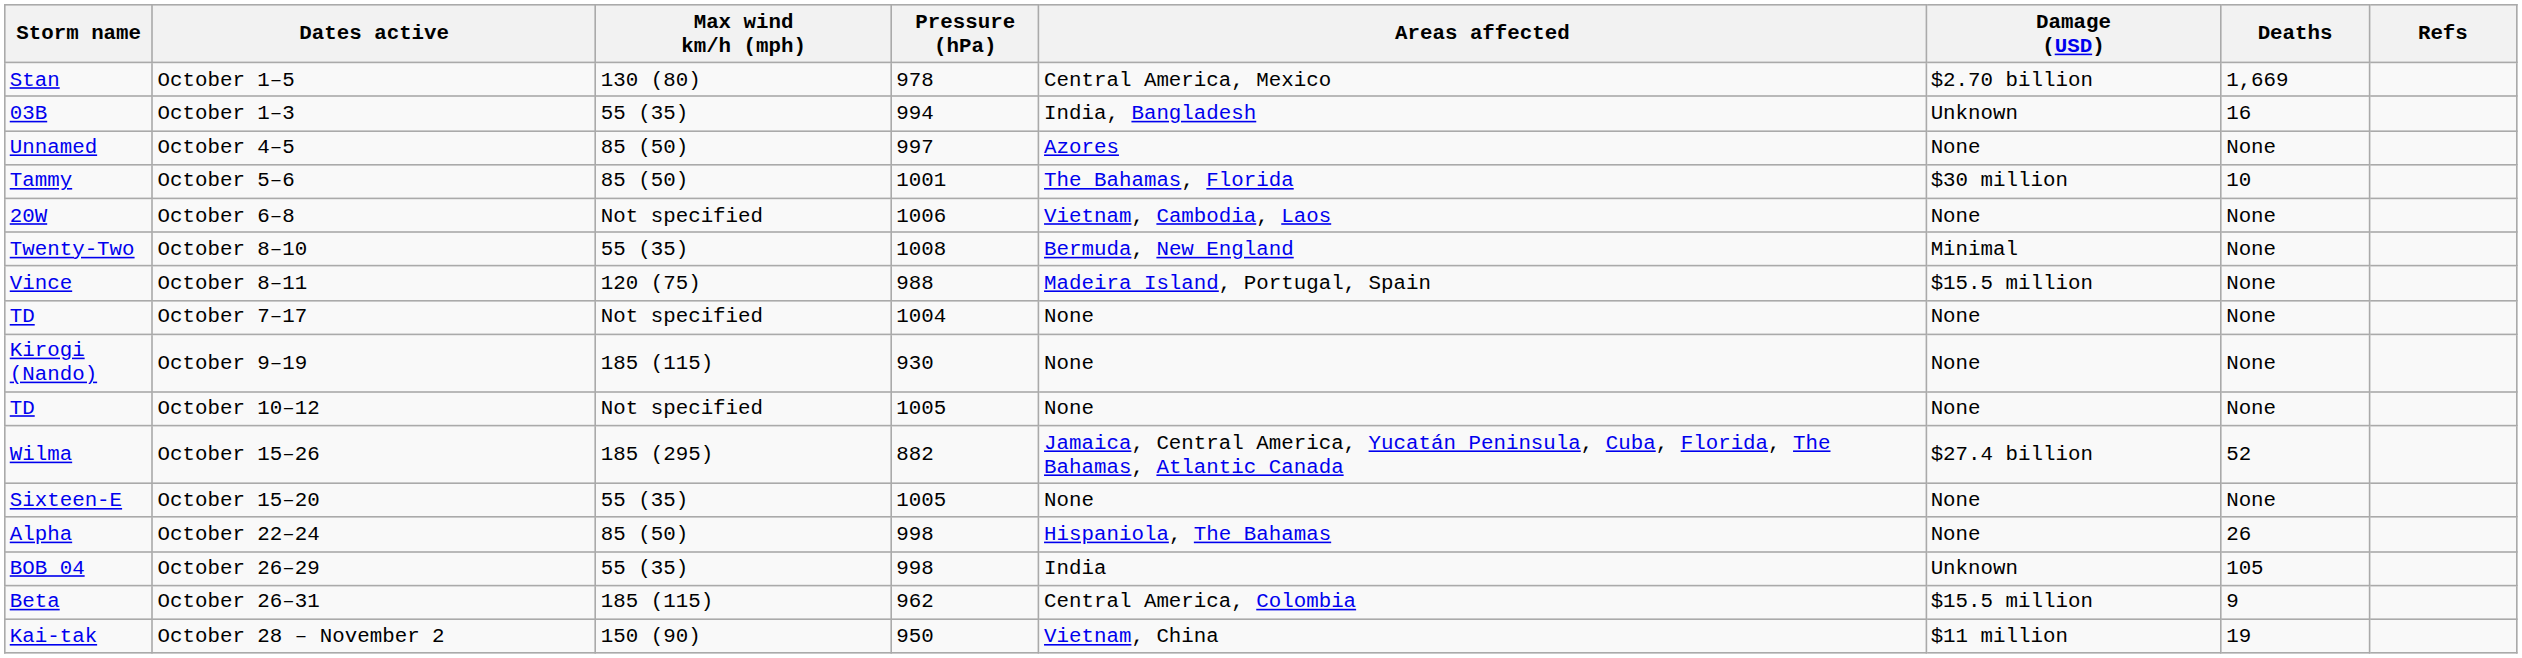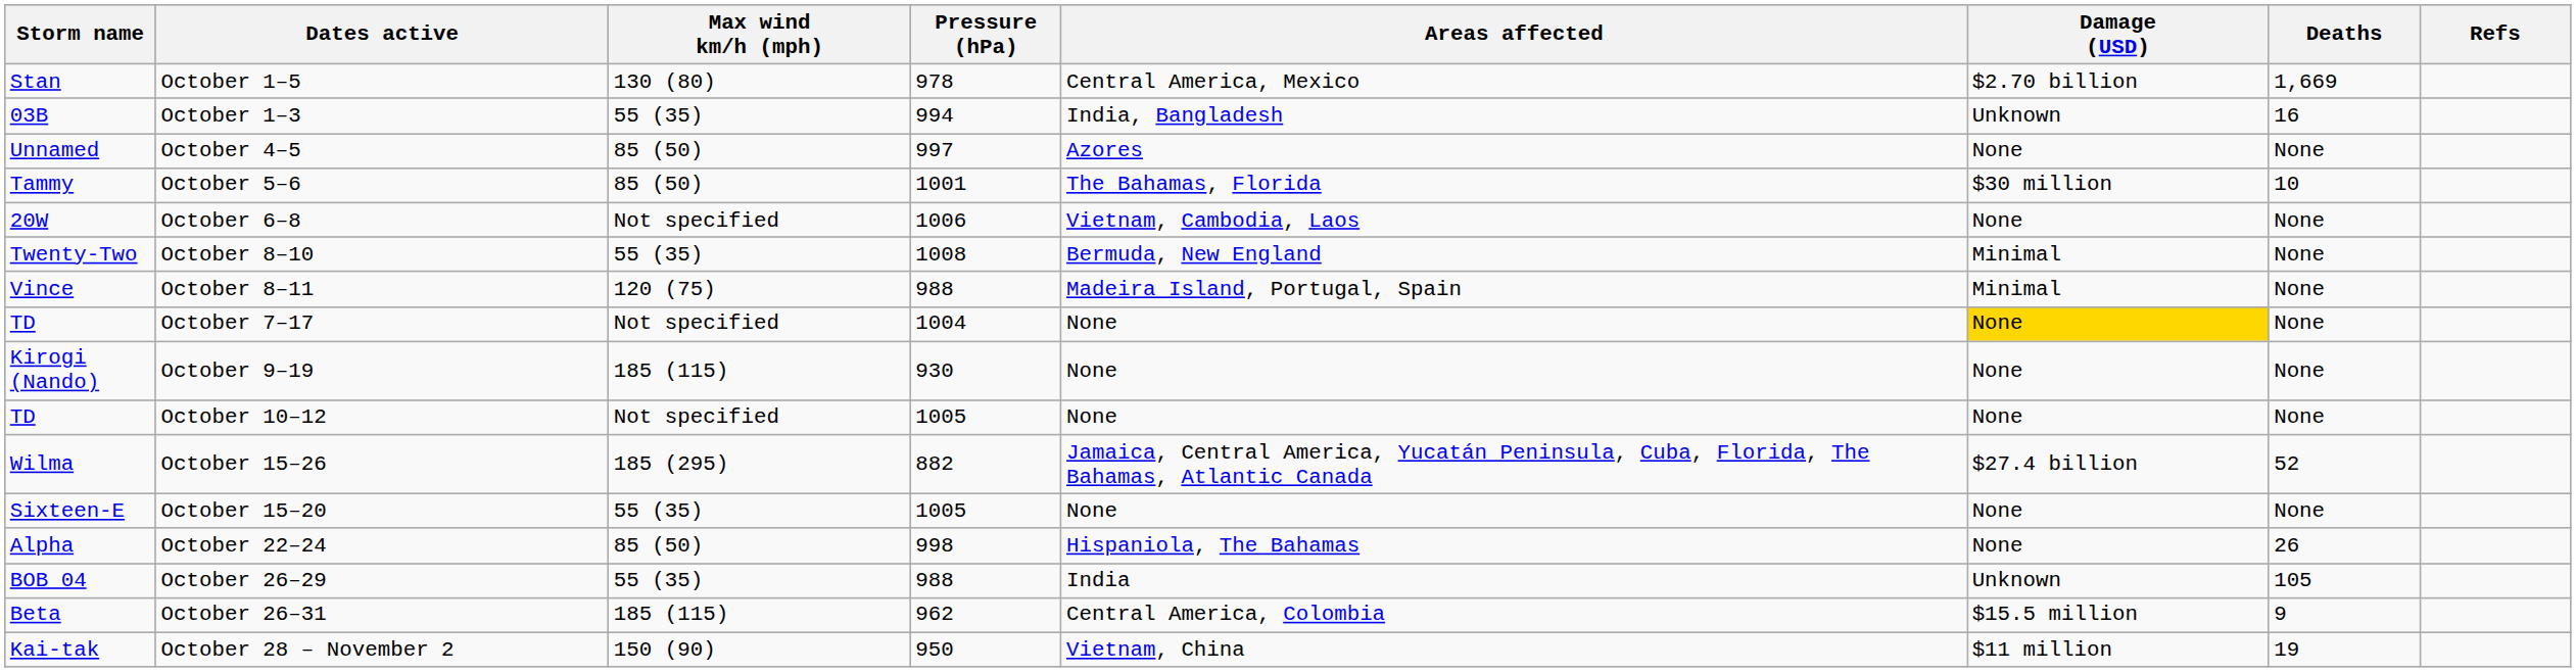October 8–11 | Damage (USD): $15.5 million -> Minimal
October 7–17 | Damage (USD): no background -> gold background
October 26–29 | Pressure (hPa): 998 -> 988
